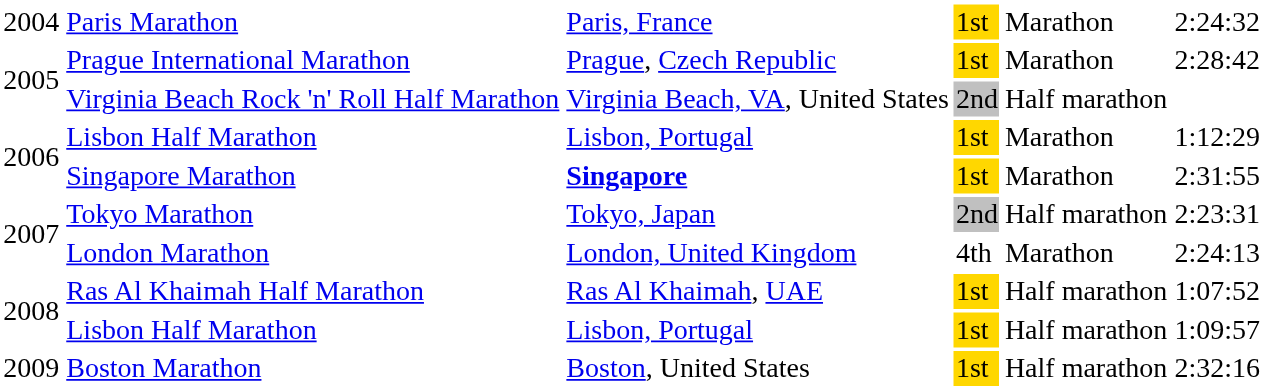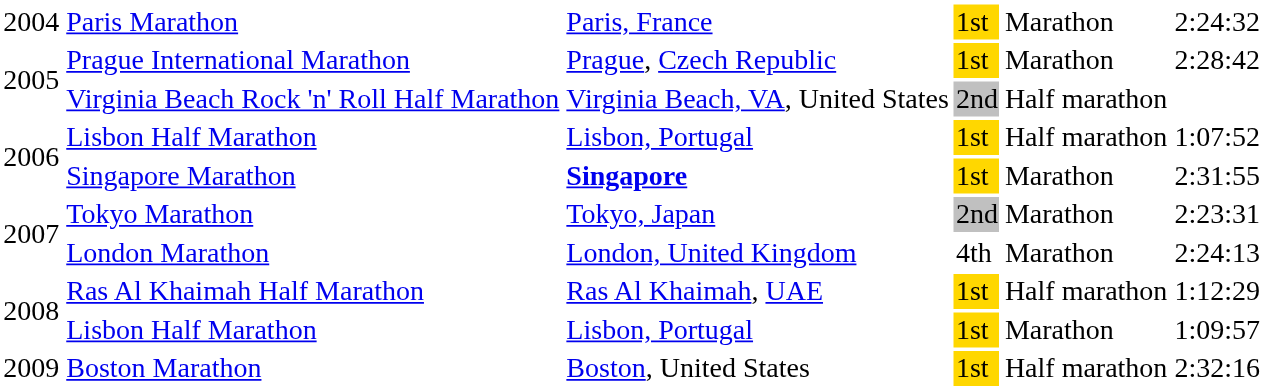2006 / Lisbon Half Marathon | column 5: Marathon -> Half marathon
2006 / Lisbon Half Marathon | column 6: 1:12:29 -> 1:07:52
Tokyo Marathon | column 5: Half marathon -> Marathon
Ras Al Khaimah Half Marathon | column 6: 1:07:52 -> 1:12:29
2008 / Lisbon Half Marathon | column 5: Half marathon -> Marathon
